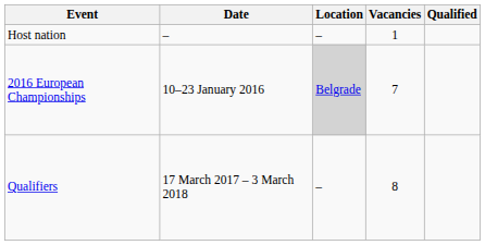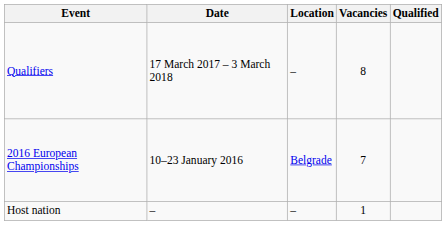rows swapped: Host nation <-> Qualifiers
2016 European Championships | Location: lightgrey background -> no background
